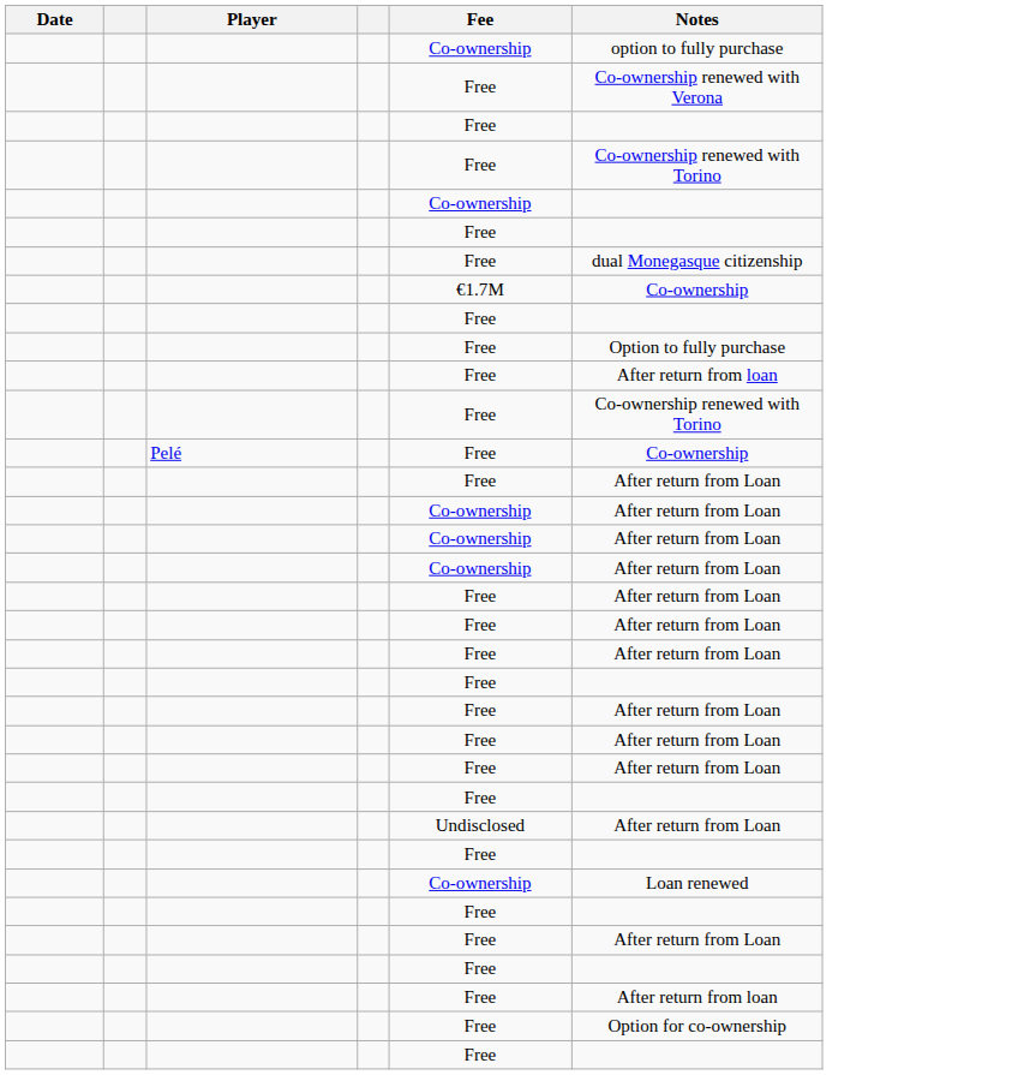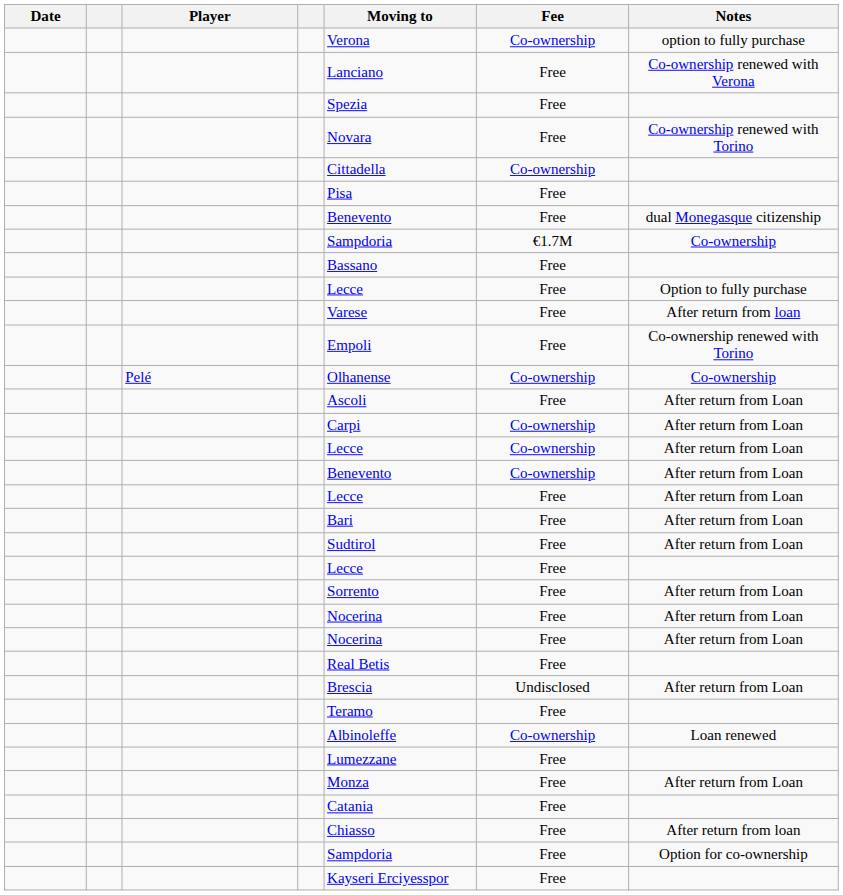+ column: Moving to | Verona | Lanciano | Spezia | Novara | Cittadella | Pisa | Benevento | Sampdoria | Bassano | Lecce | Varese | Empoli | Olhanense | Ascoli | Carpi | Lecce | Benevento | Lecce | Bari | Sudtirol | Lecce | Sorrento | Nocerina | Nocerina | Real Betis | Brescia | Teramo | Albinoleffe | Lumezzane | Monza | Catania | Chiasso | Sampdoria | Kayseri Erciyesspor
Pelé | Fee: Free -> Co-ownership
